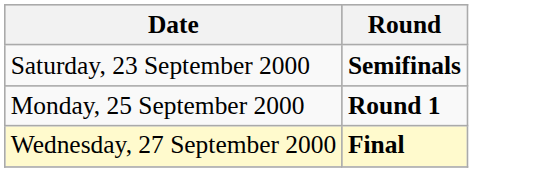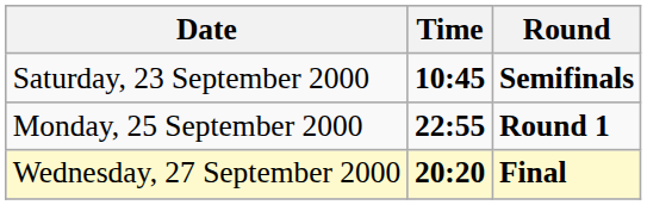+ column: Time | 10:45 | 22:55 | 20:20
